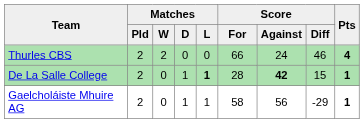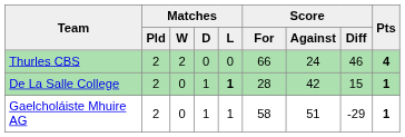De La Salle College | Score / Against: bold -> normal
Gaelcholáiste Mhuire AG | Score / Against: 56 -> 51
